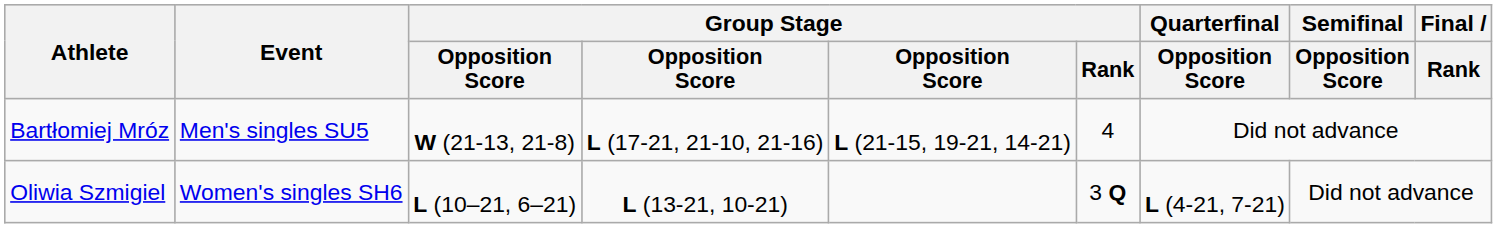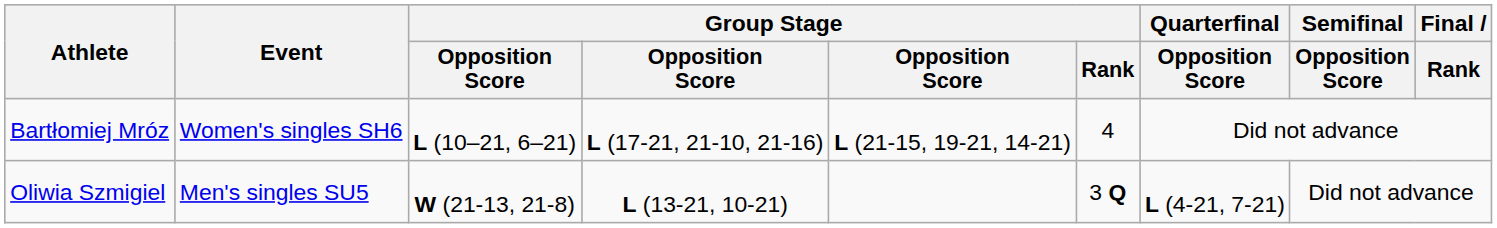Bartłomiej Mróz | Event: Men's singles SU5 -> Women's singles SH6
Bartłomiej Mróz | column 3: W (21-13, 21-8) -> L (10–21, 6–21)
Oliwia Szmigiel | Event: Women's singles SH6 -> Men's singles SU5
Oliwia Szmigiel | column 3: L (10–21, 6–21) -> W (21-13, 21-8)
